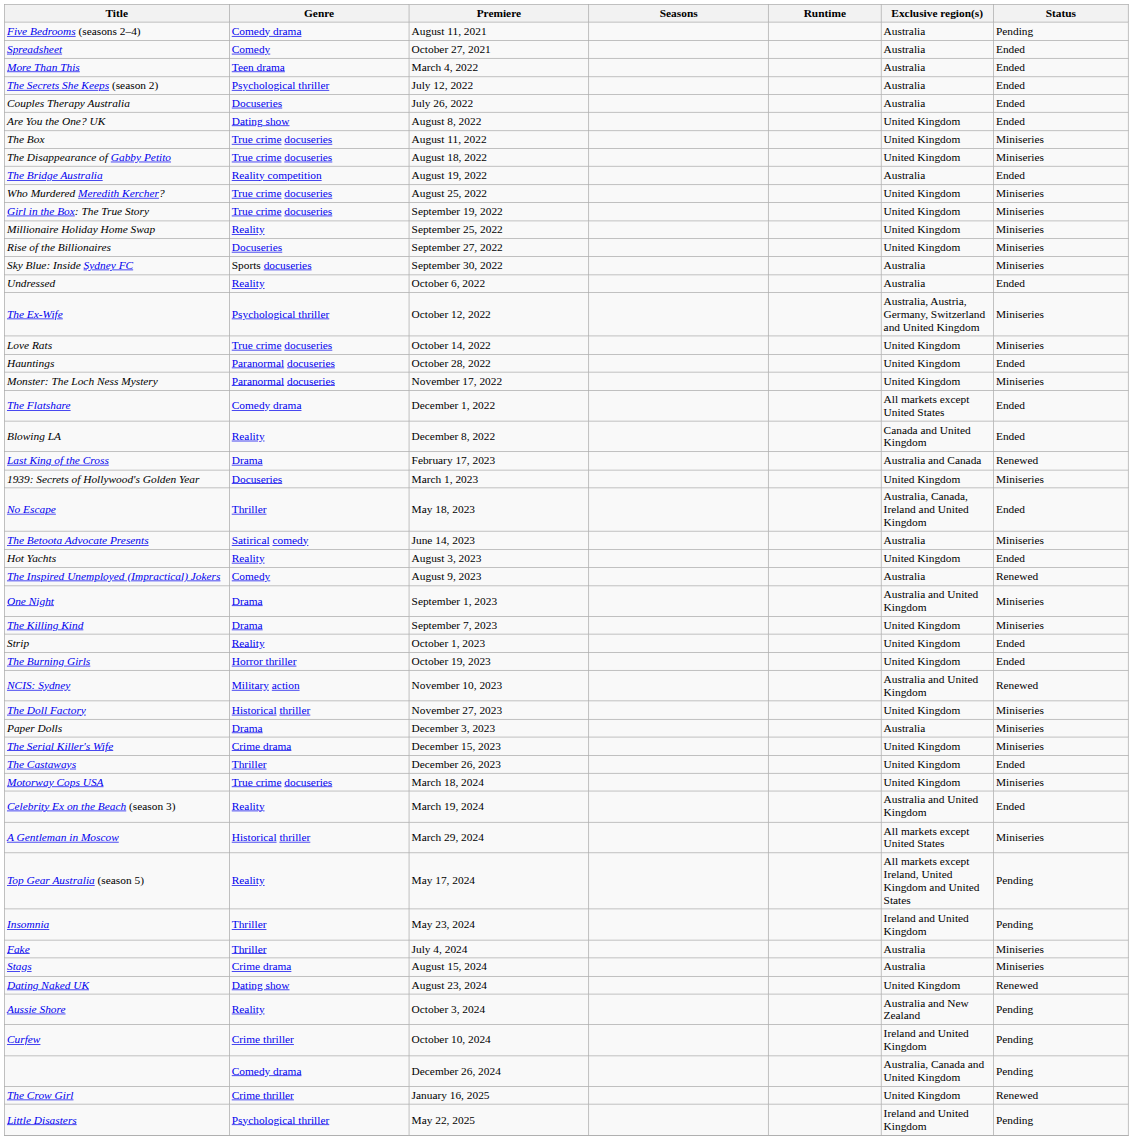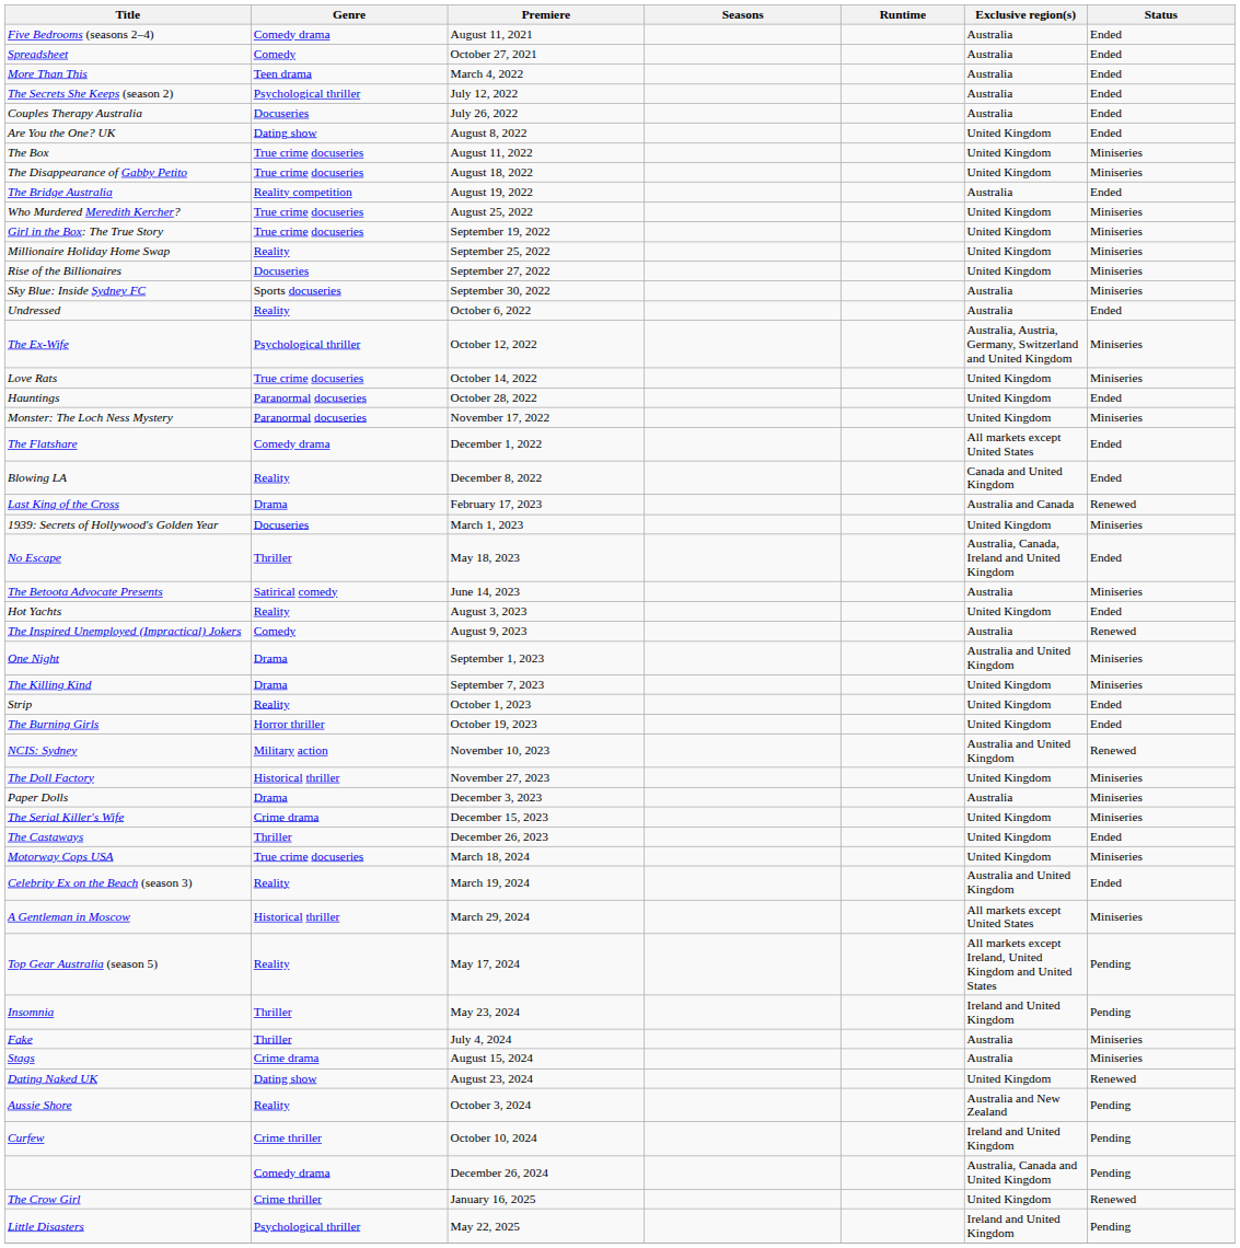Five Bedrooms (seasons 2–4) | Status: Pending -> Ended
